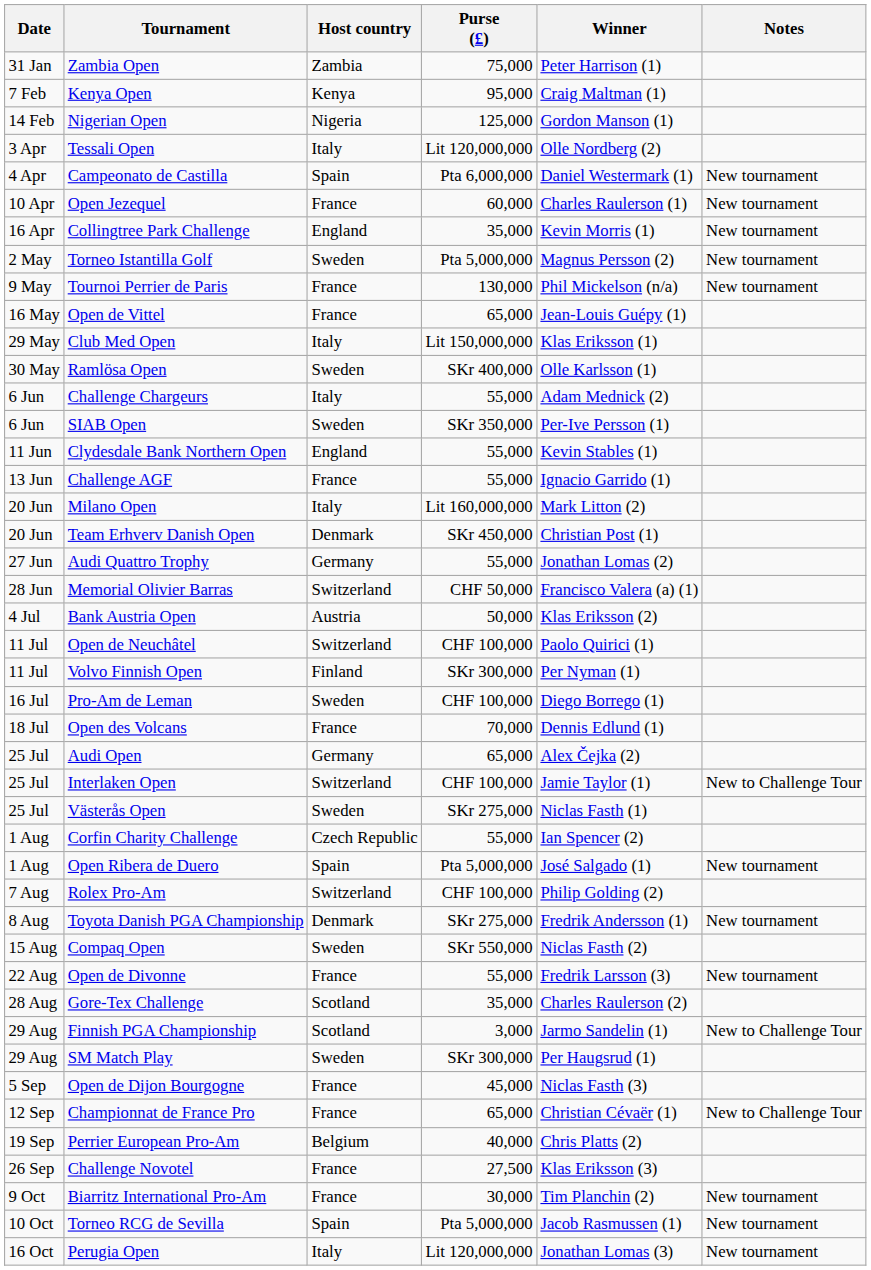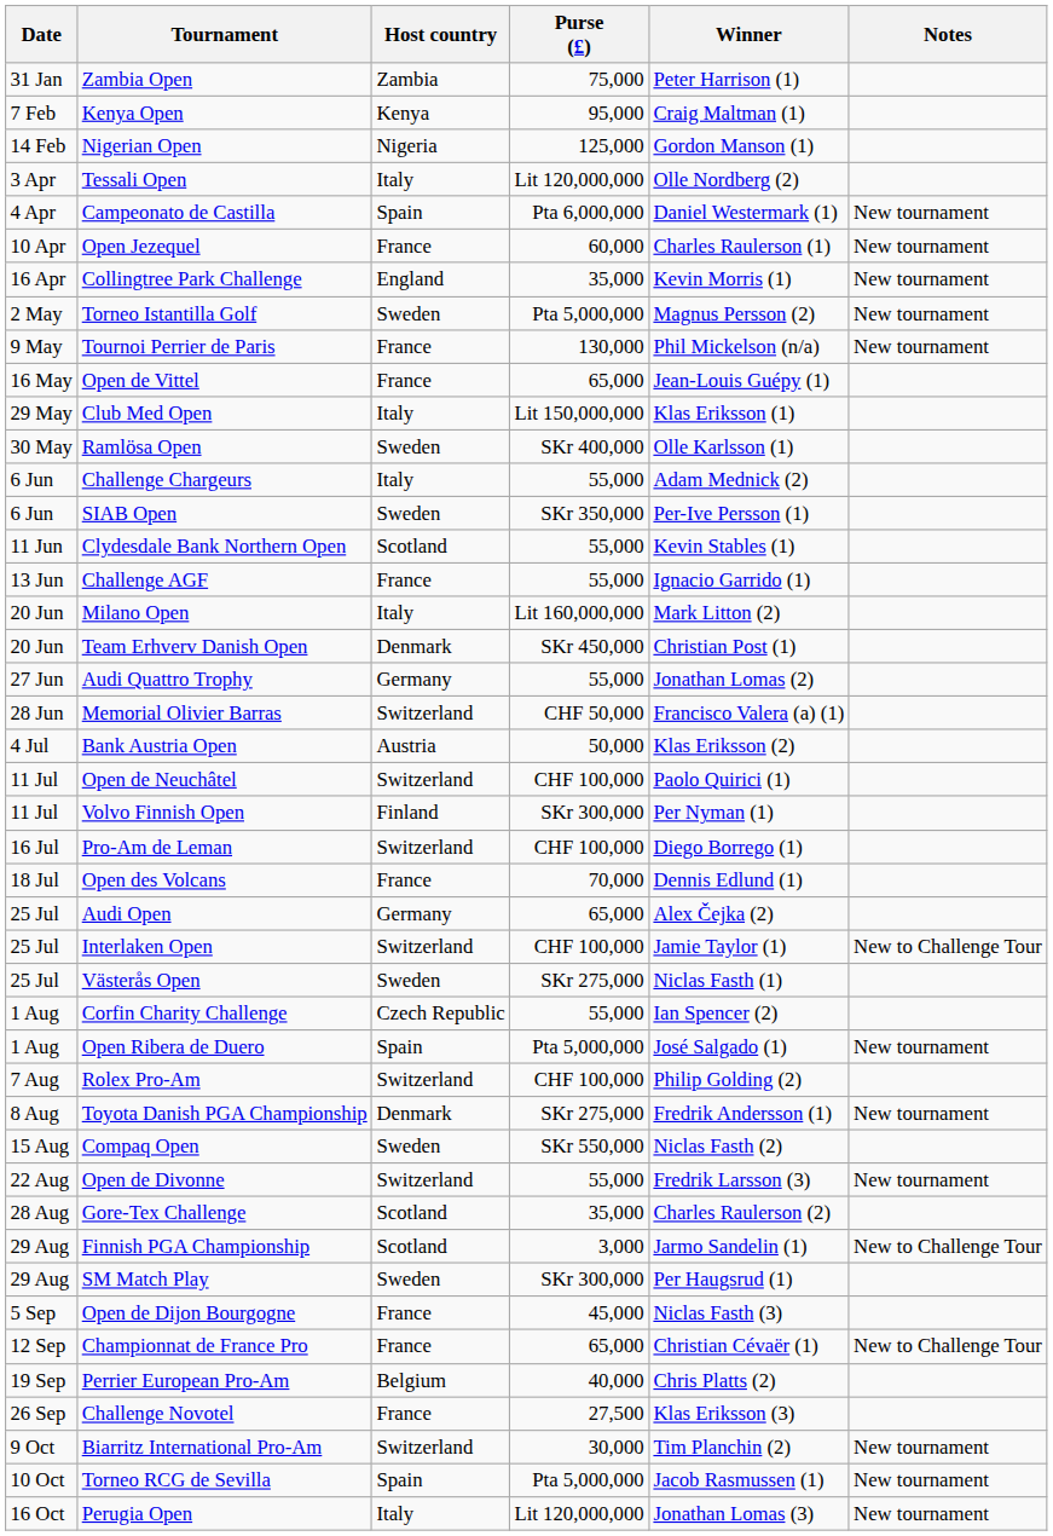Clydesdale Bank Northern Open | Host country: England -> Scotland
Pro-Am de Leman | Host country: Sweden -> Switzerland
Open de Divonne | Host country: France -> Switzerland
Biarritz International Pro-Am | Host country: France -> Switzerland
